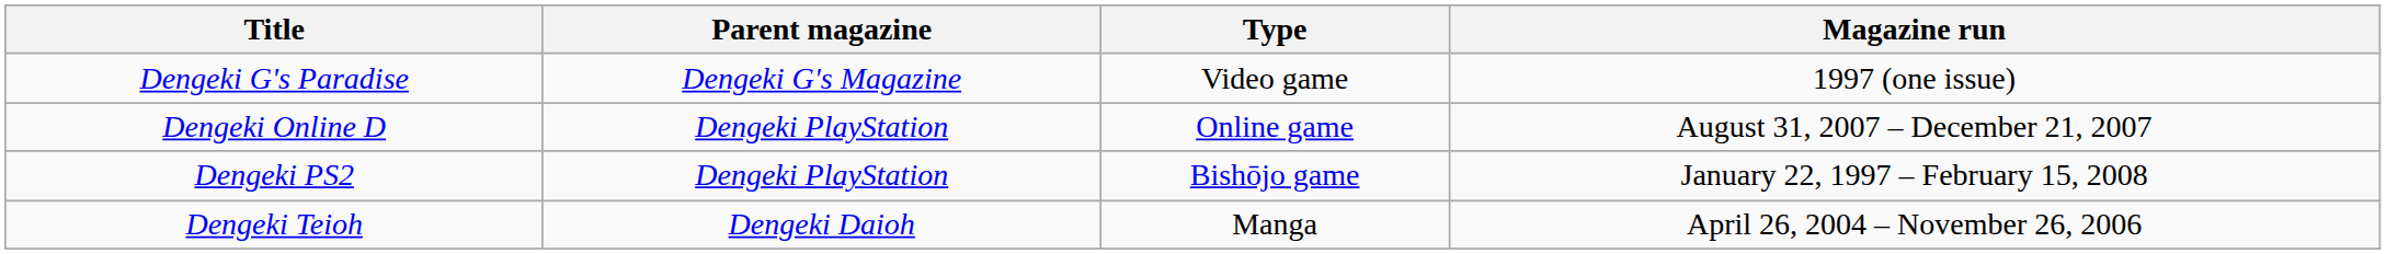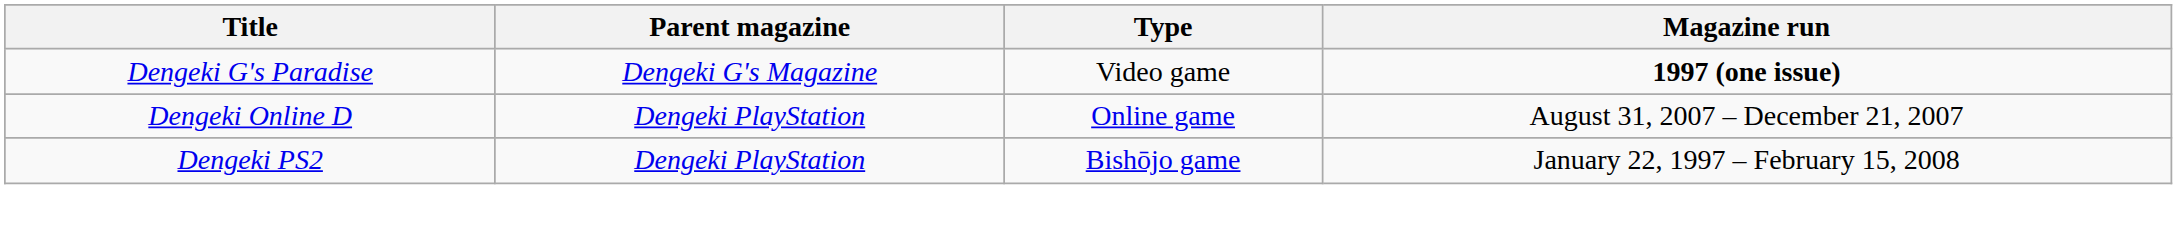Dengeki G's Paradise | Magazine run: normal -> bold
- row: Dengeki Teioh | Dengeki Daioh | Manga | April 26, 2004 – November 26, 2006
